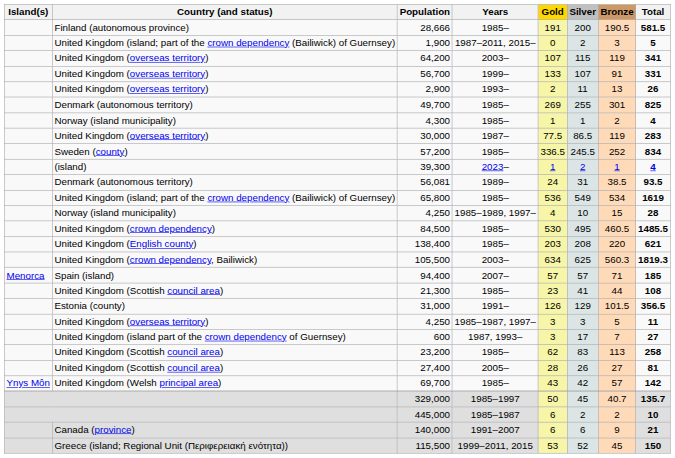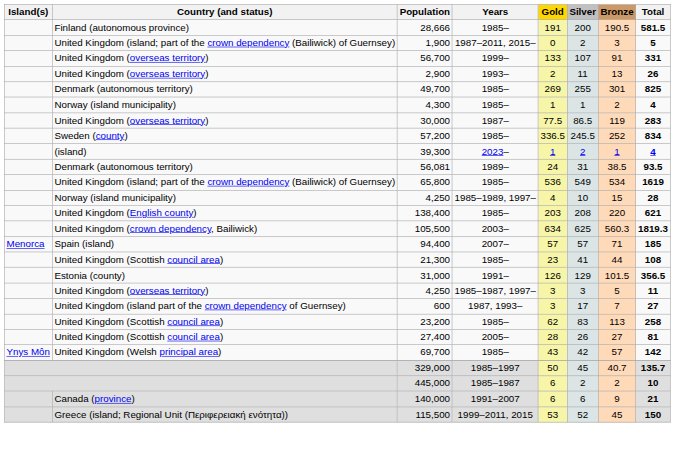- row: United Kingdom (overseas territory) | 64,200 | 2003– | 107 | 115 | 119 | 341
- row: United Kingdom (crown dependency) | 84,500 | 1985– | 530 | 495 | 460.5 | 1485.5
